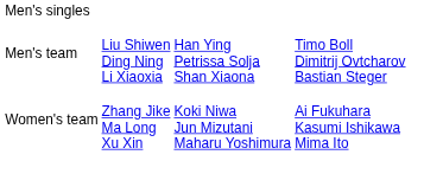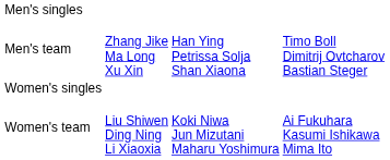Men's team | column 2: Liu Shiwen Ding Ning Li Xiaoxia -> Zhang Jike Ma Long Xu Xin
+ row: Women's singles
Women's team | column 2: Zhang Jike Ma Long Xu Xin -> Liu Shiwen Ding Ning Li Xiaoxia
